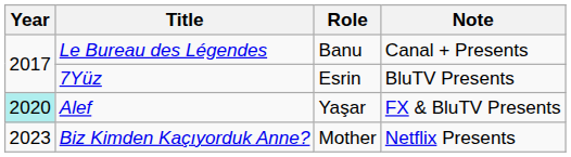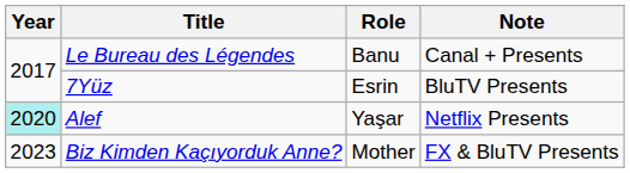Alef | Note: FX & BluTV Presents -> Netflix Presents
Biz Kimden Kaçıyorduk Anne? | Note: Netflix Presents -> FX & BluTV Presents
